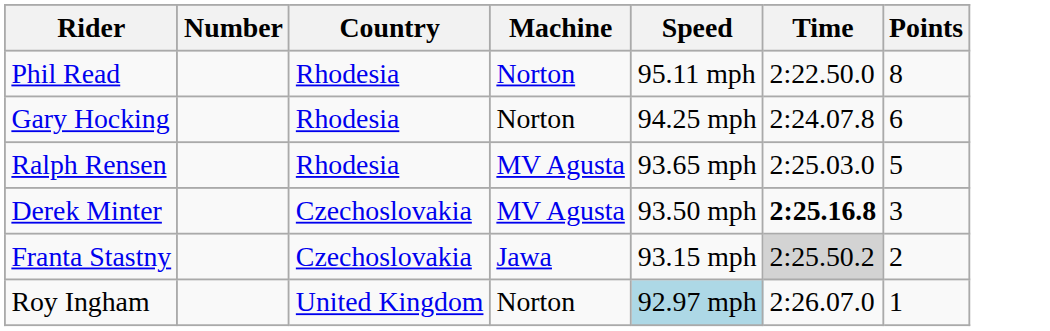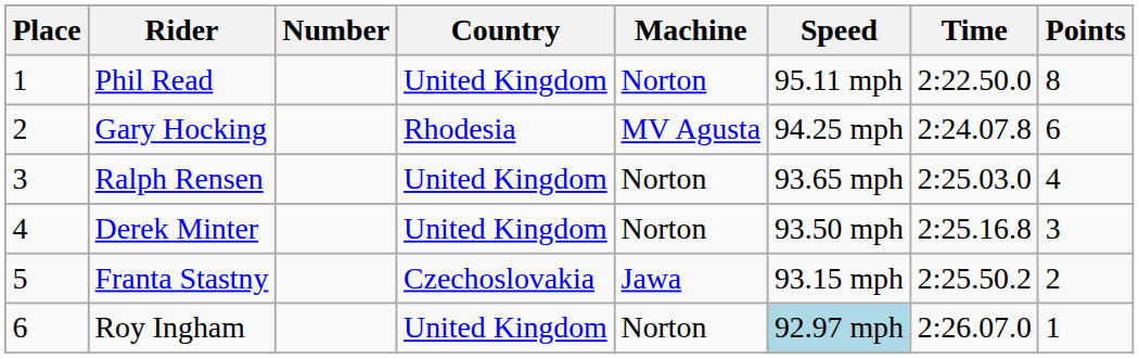+ column: Place | 1 | 2 | 3 | 4 | 5 | 6
Phil Read | Country: Rhodesia -> United Kingdom
Gary Hocking | Machine: Norton -> MV Agusta
Ralph Rensen | Country: Rhodesia -> United Kingdom
Ralph Rensen | Machine: MV Agusta -> Norton
Ralph Rensen | Points: 5 -> 4
Derek Minter | Country: Czechoslovakia -> United Kingdom
Derek Minter | Machine: MV Agusta -> Norton
Derek Minter | Time: bold -> normal
Franta Stastny | Time: lightgrey background -> no background
